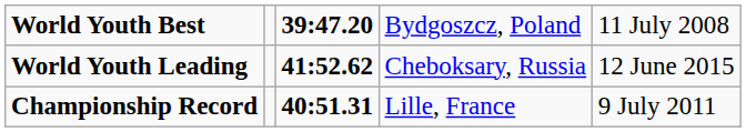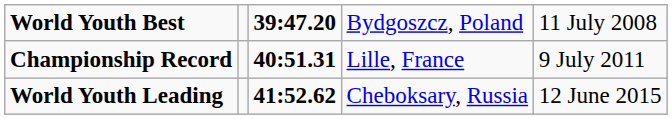rows swapped: Championship Record <-> World Youth Leading
